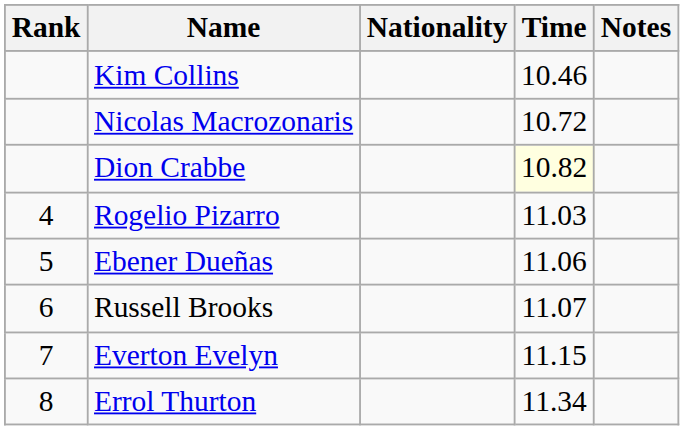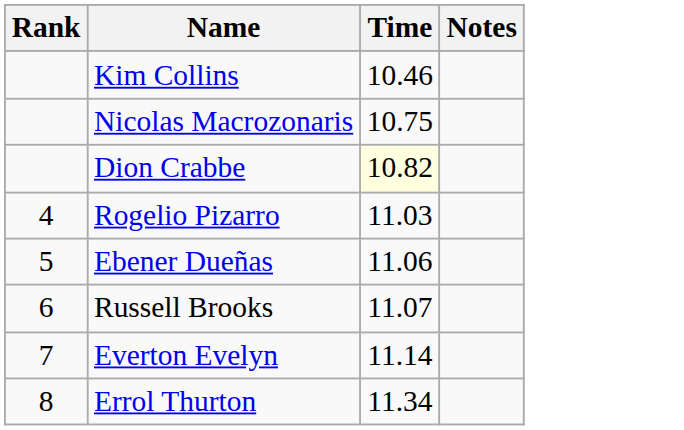- column: Nationality
Nicolas Macrozonaris | Time: 10.72 -> 10.75
Everton Evelyn | Time: 11.15 -> 11.14
